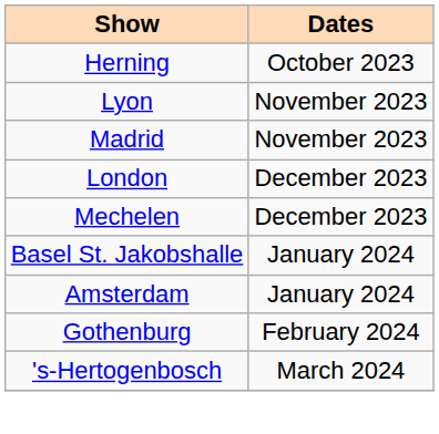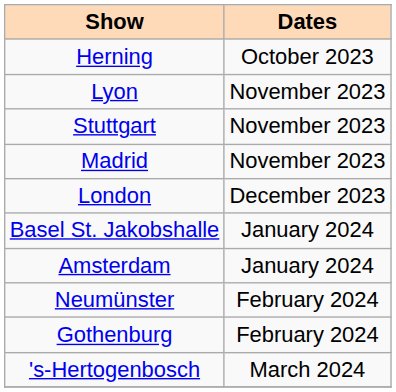+ row: Stuttgart | November 2023
- row: Mechelen | December 2023
+ row: Neumünster | February 2024
